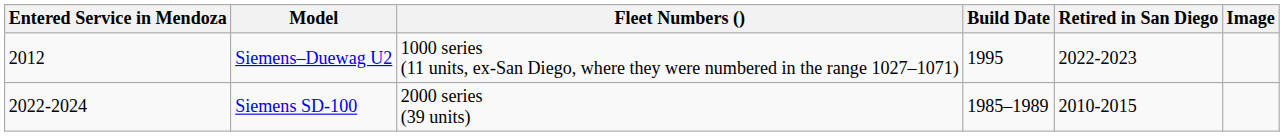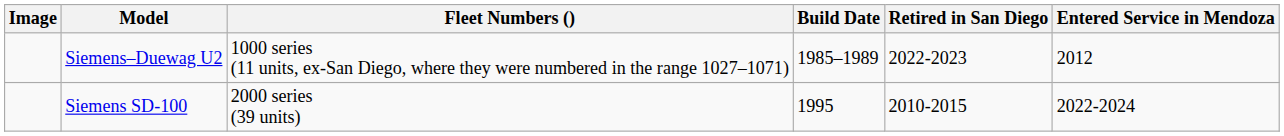columns swapped: Image <-> Entered Service in Mendoza
Siemens–Duewag U2 | Build Date: 1995 -> 1985–1989
Siemens SD-100 | Build Date: 1985–1989 -> 1995
